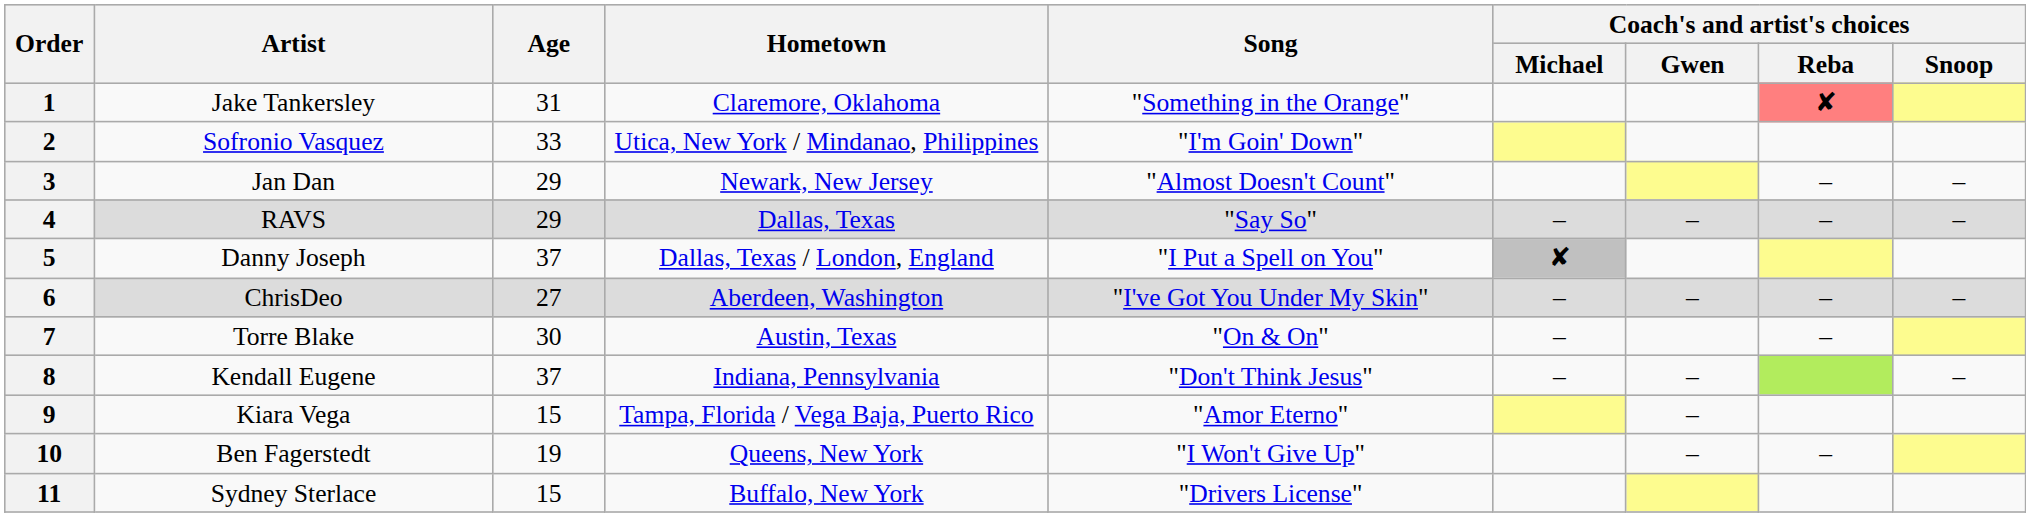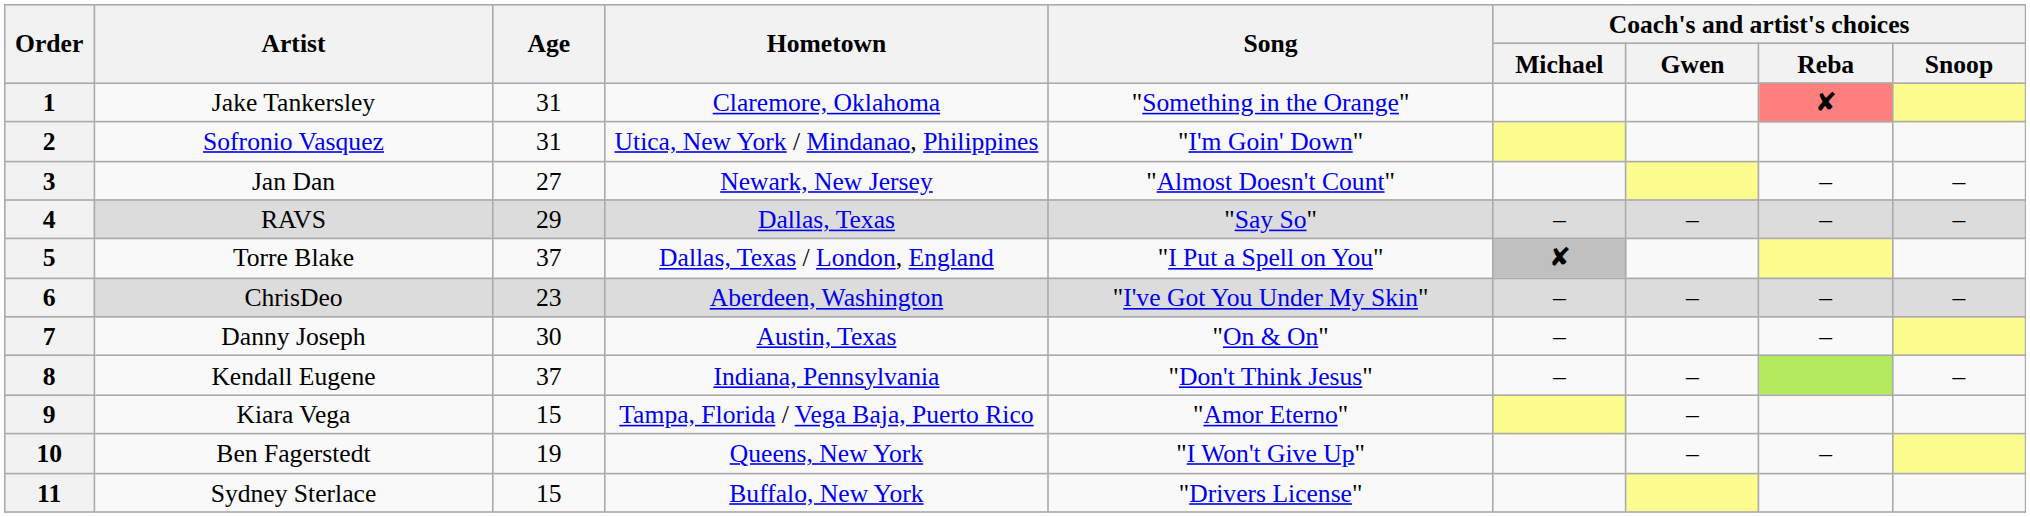2 | Age: 33 -> 31
3 | Age: 29 -> 27
5 | Artist: Danny Joseph -> Torre Blake
6 | Age: 27 -> 23
7 | Artist: Torre Blake -> Danny Joseph
